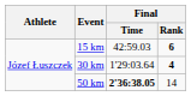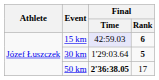15 km | Final / Time: no background -> lavender background
30 km | Final / Rank: 4 -> 5
50 km | Final / Rank: 14 -> 17
